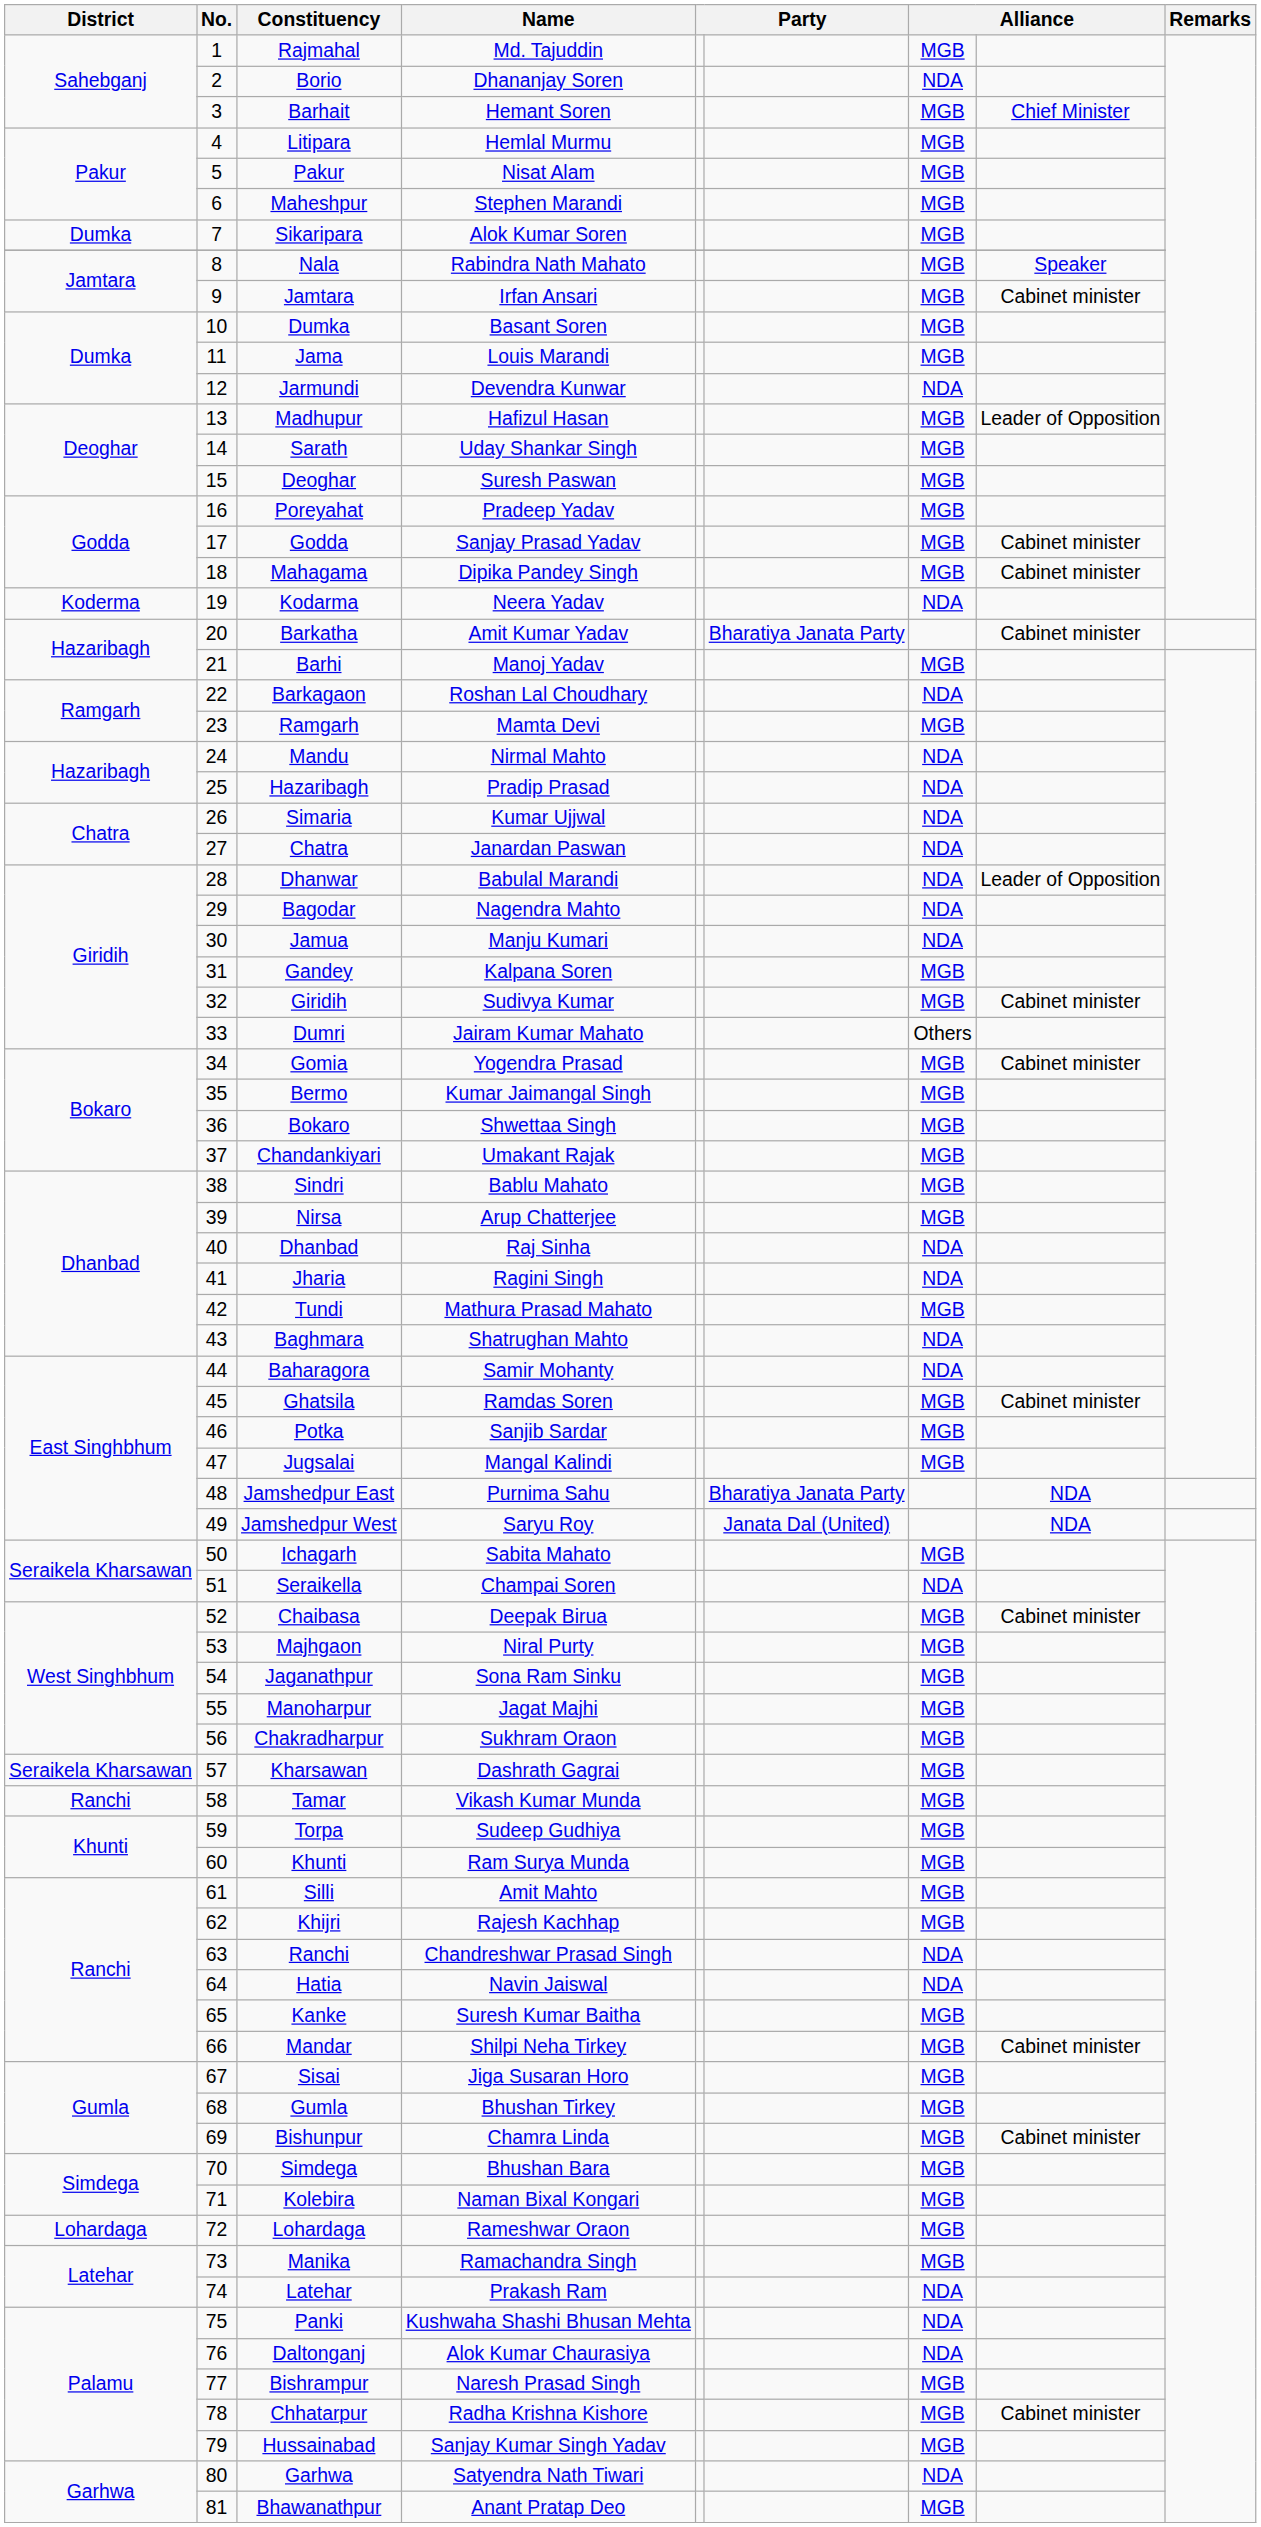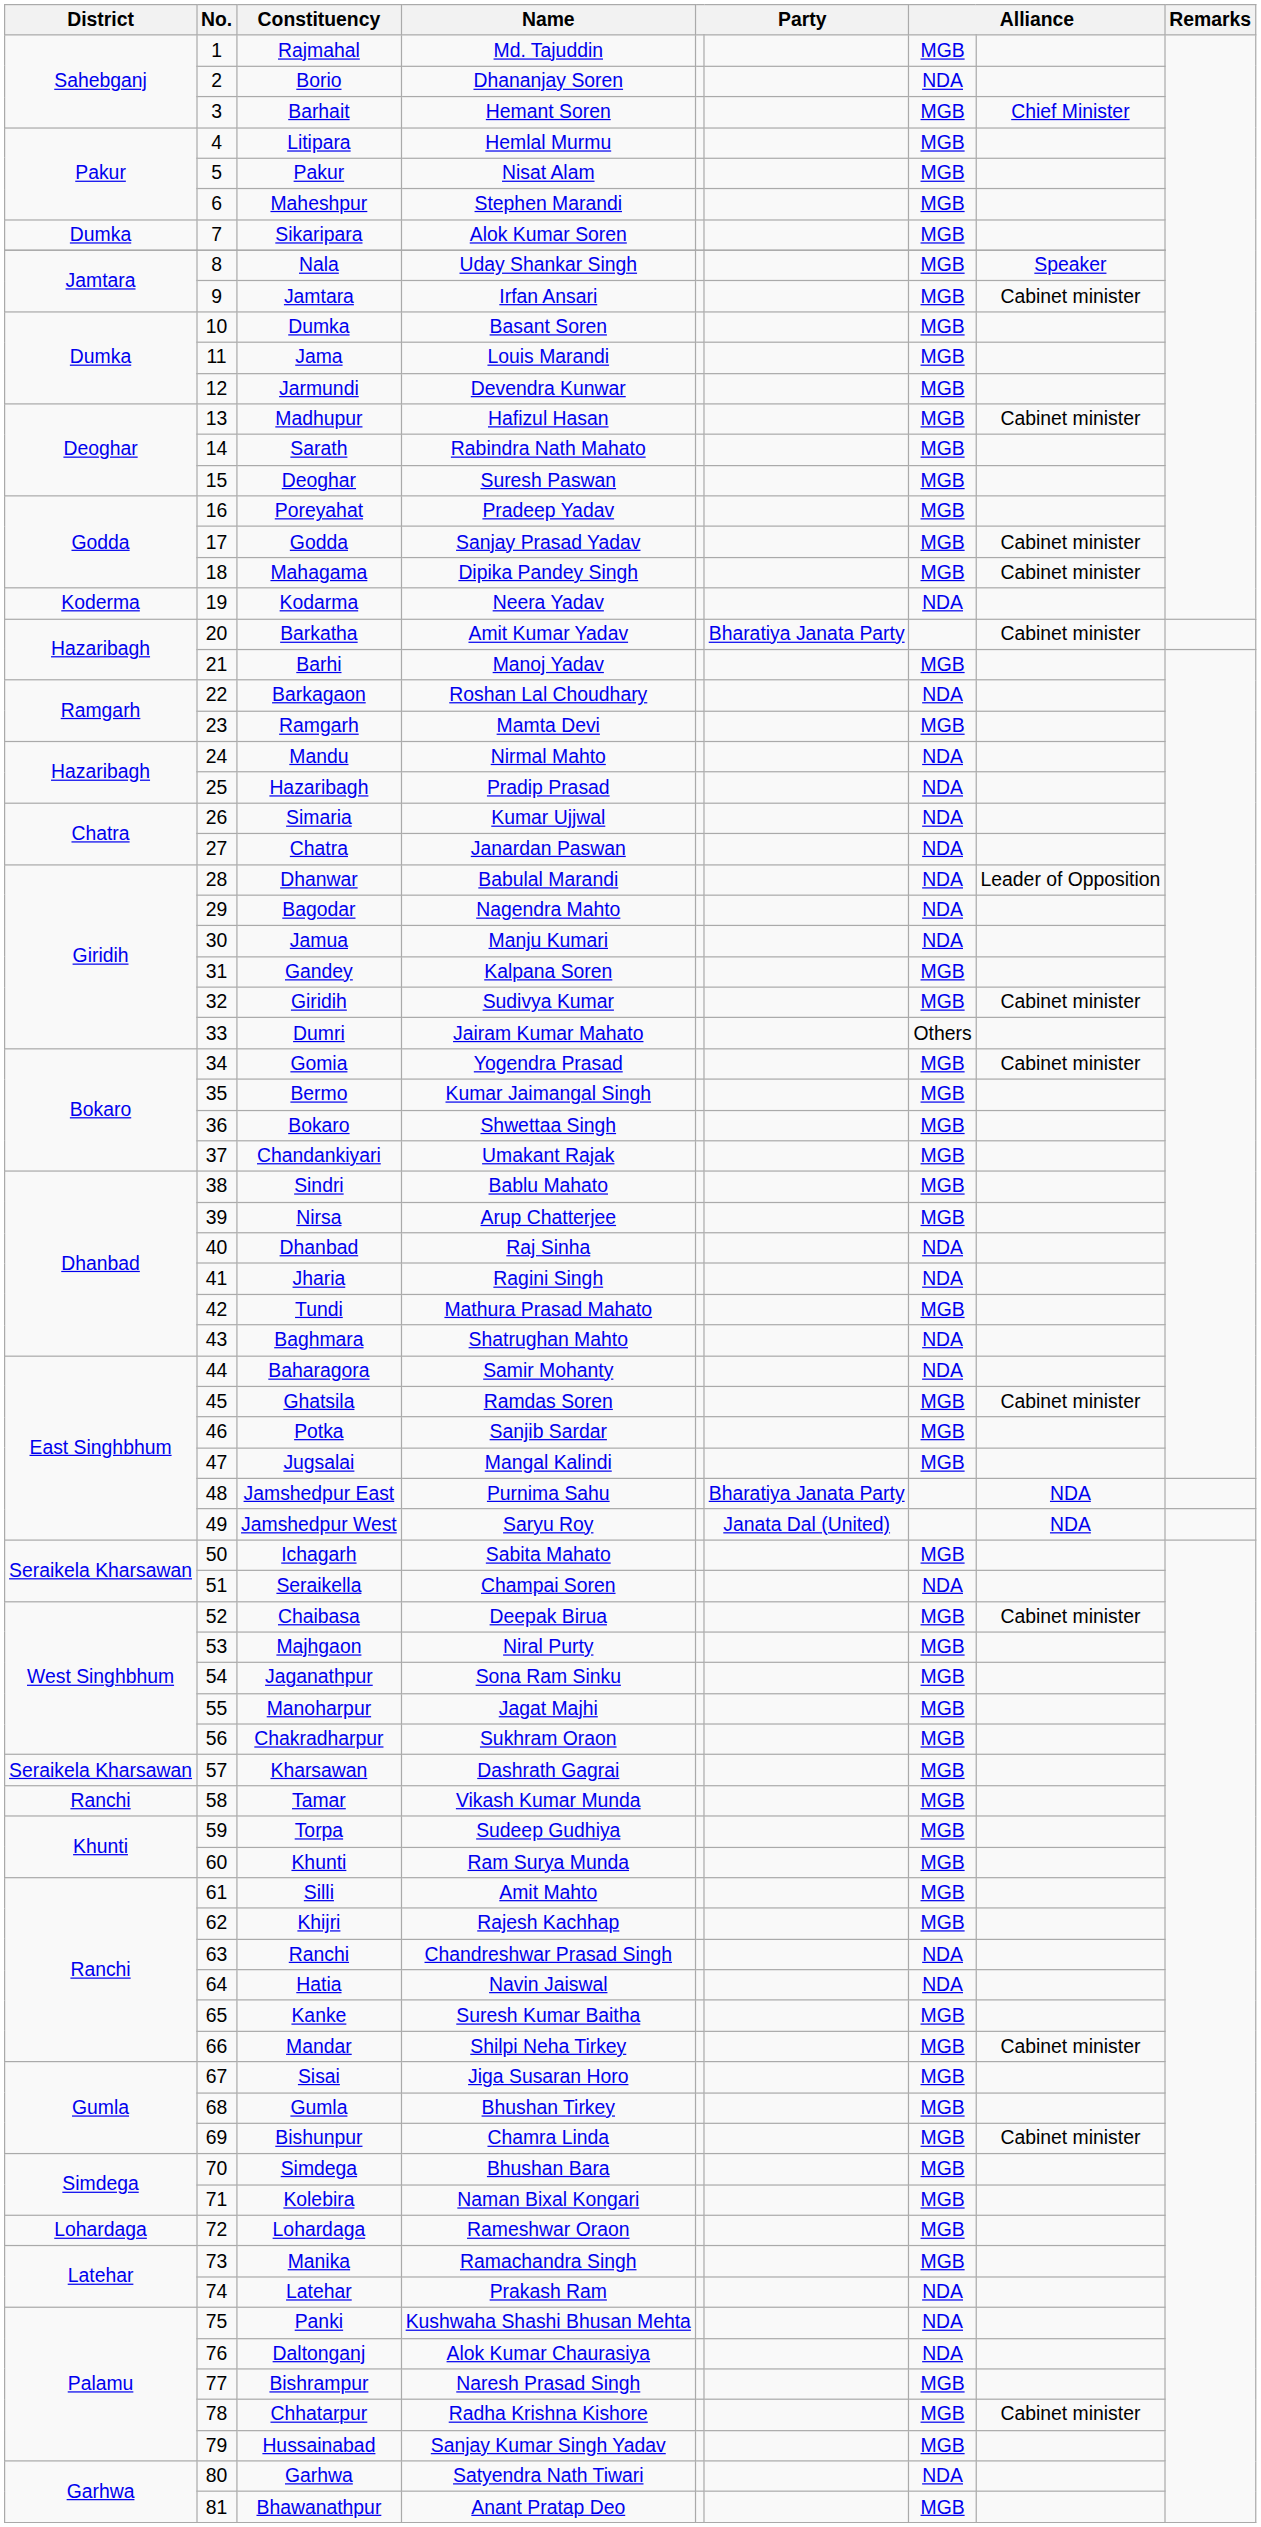Nala | Name: Rabindra Nath Mahato -> Uday Shankar Singh
Jarmundi | column 7: NDA -> MGB
Madhupur | column 8: Leader of Opposition -> Cabinet minister
Sarath | Name: Uday Shankar Singh -> Rabindra Nath Mahato
